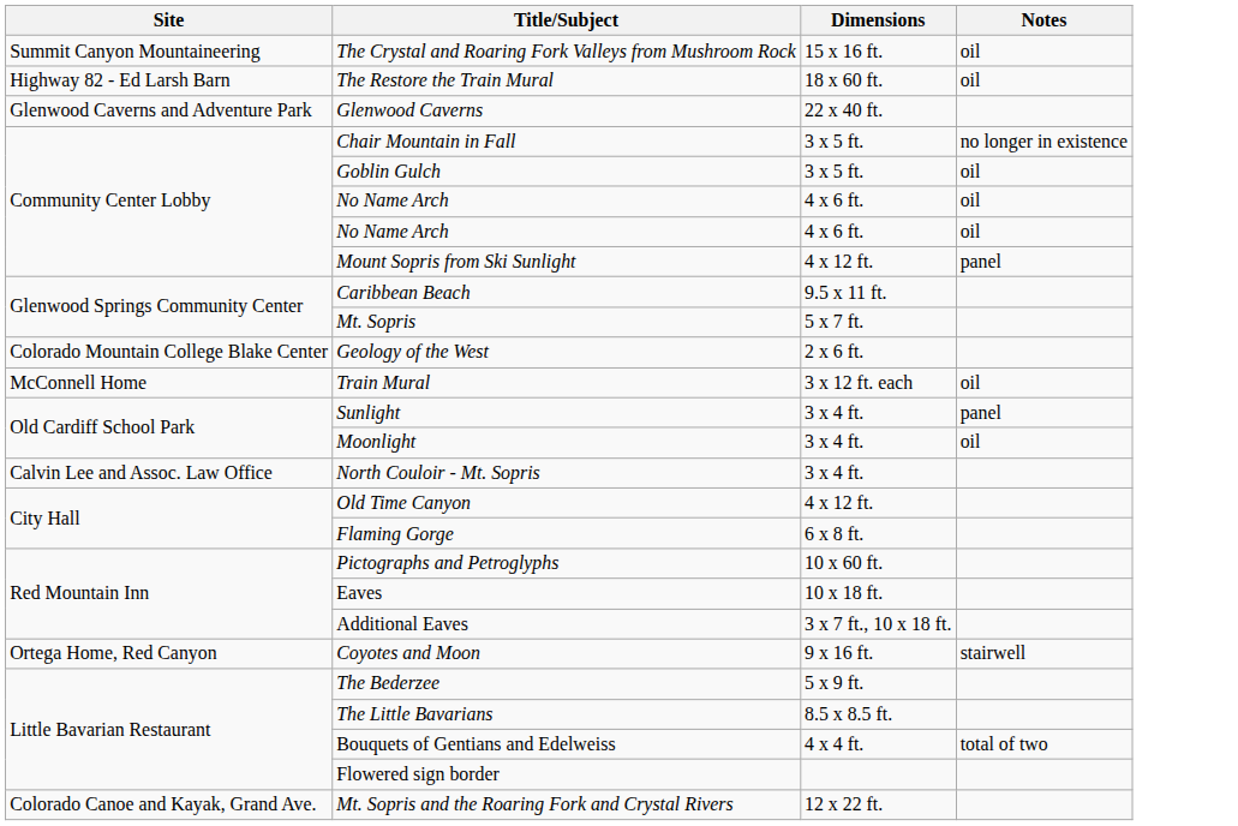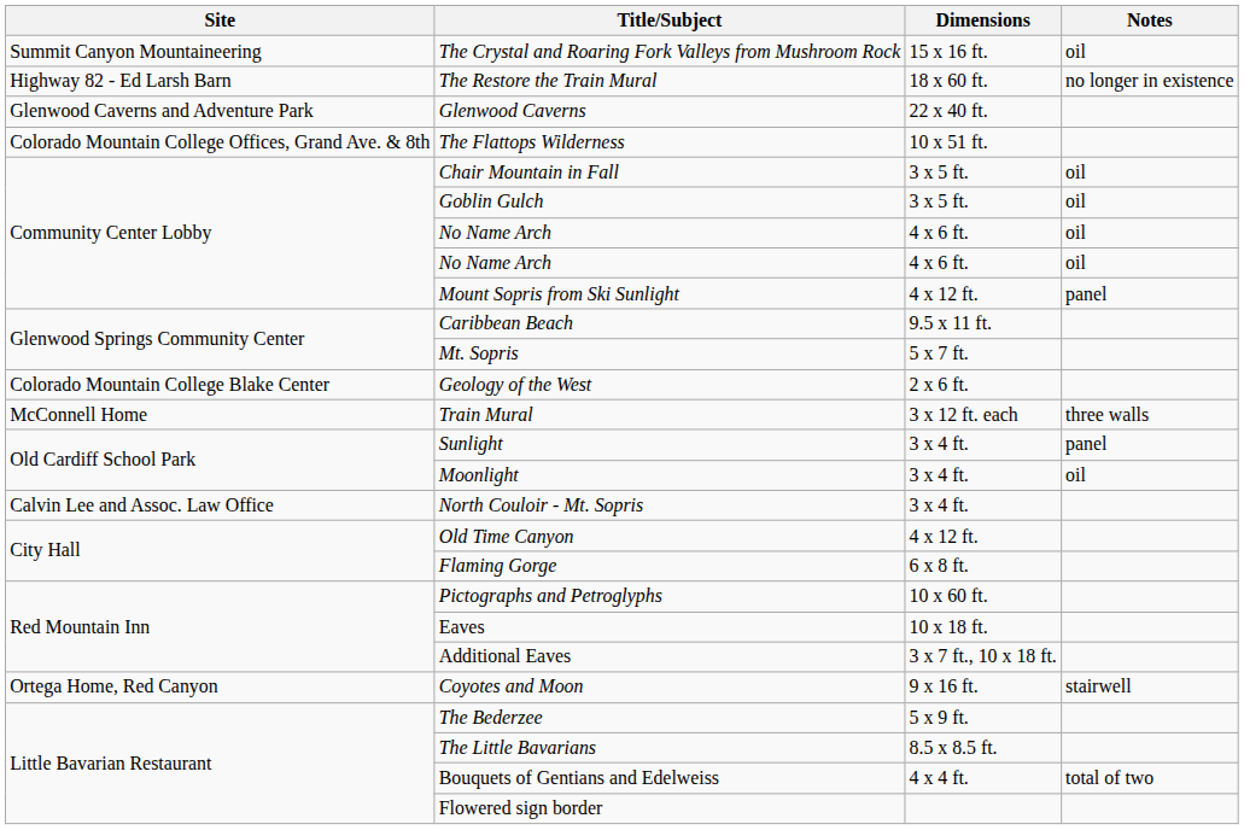The Restore the Train Mural | Notes: oil -> no longer in existence
+ row: Colorado Mountain College Offices, Grand Ave. & 8th | The Flattops Wilderness | 10 x 51 ft.
Chair Mountain in Fall | Notes: no longer in existence -> oil
Train Mural | Notes: oil -> three walls
- row: Colorado Canoe and Kayak, Grand Ave. | Mt. Sopris and the Roaring Fork and Crystal Rivers | 12 x 22 ft.
